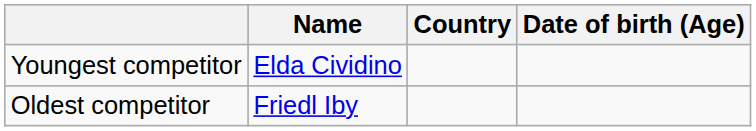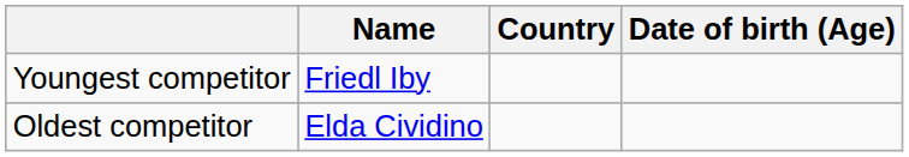Youngest competitor | Name: Elda Cividino -> Friedl Iby
Oldest competitor | Name: Friedl Iby -> Elda Cividino
